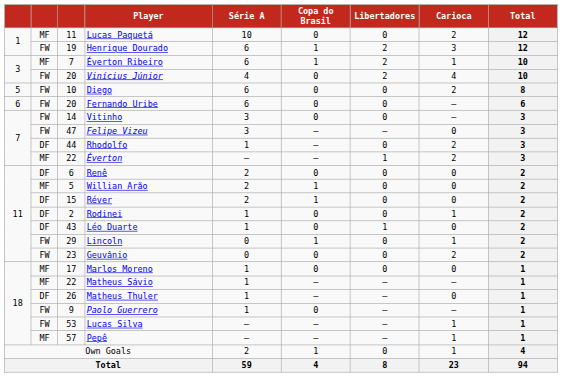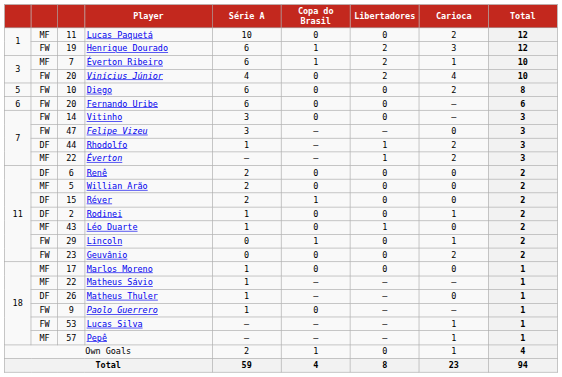Rhodolfo | Libertadores: 0 -> 1
Willian Arão | Copa do Brasil: 1 -> 0
Léo Duarte | column 2: DF -> MF
